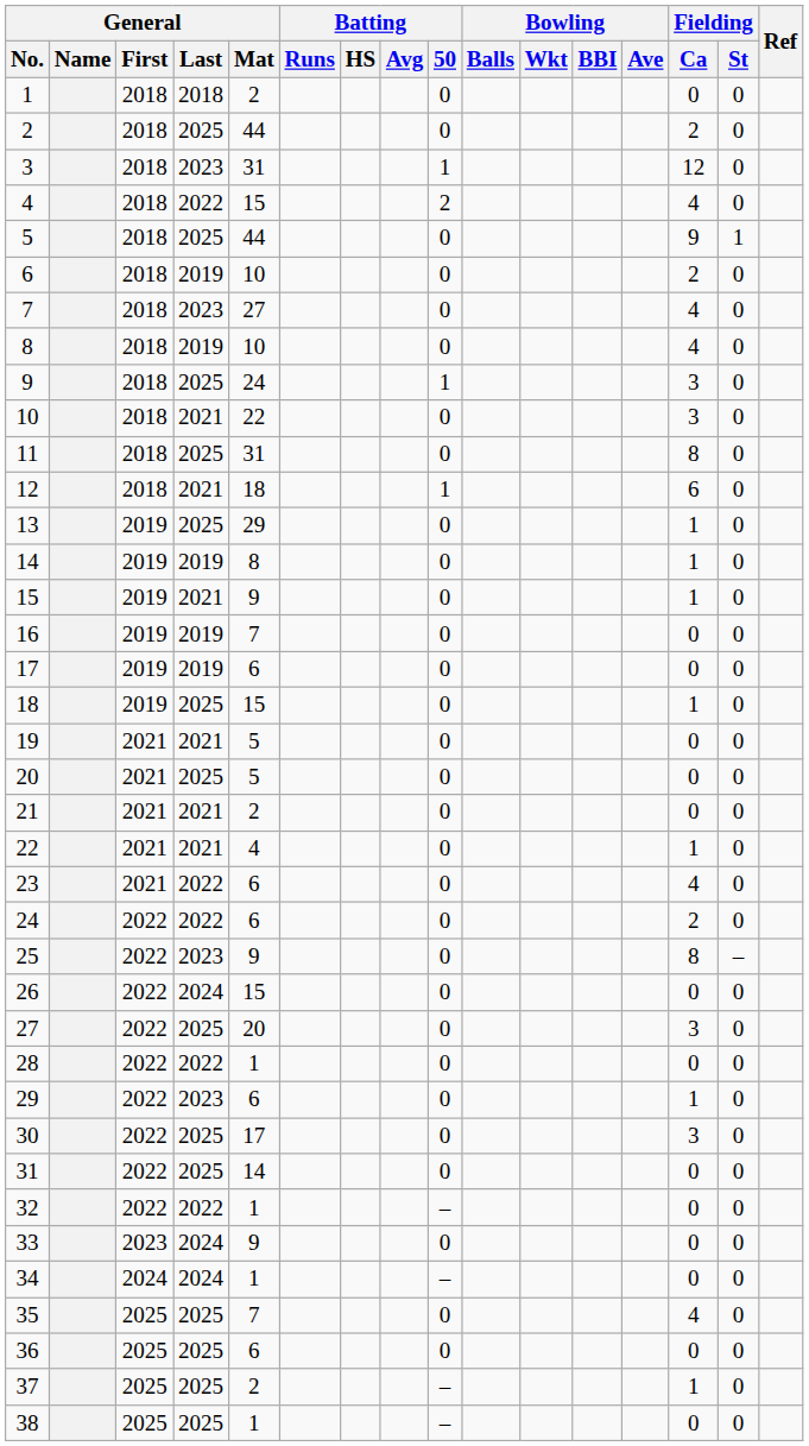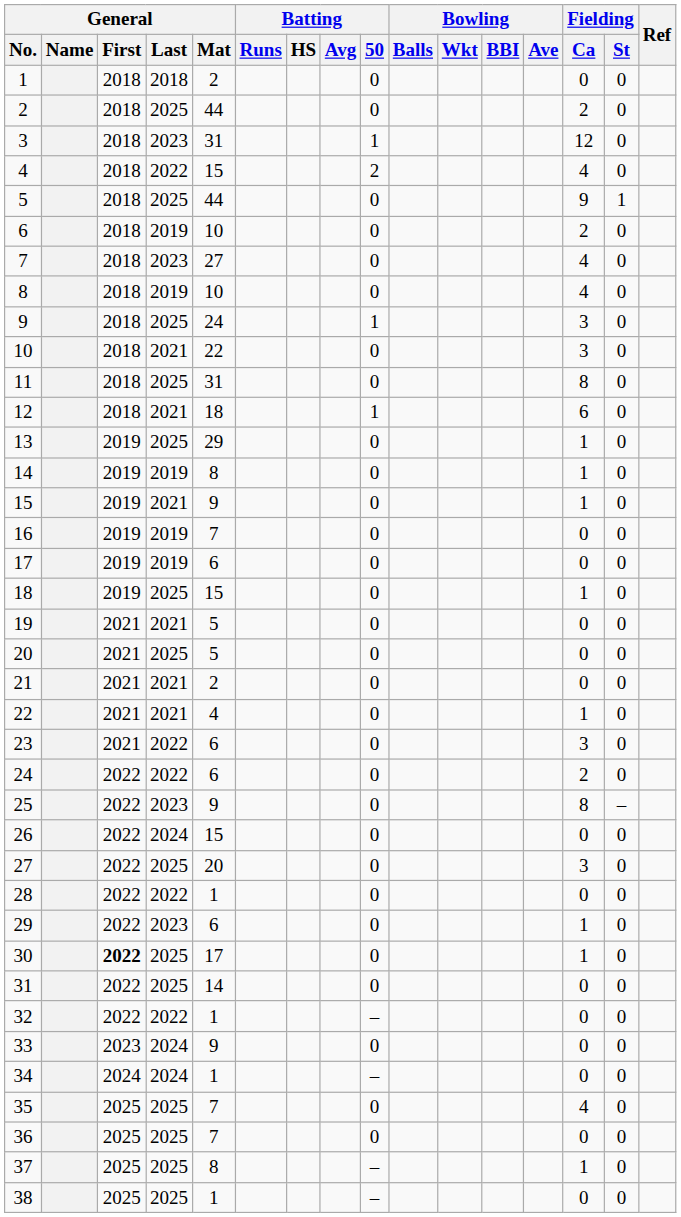23 | Fielding / Ca: 4 -> 3
30 | General / First: normal -> bold
30 | Fielding / Ca: 3 -> 1
36 | General / Mat: 6 -> 7
37 | General / Mat: 2 -> 8
